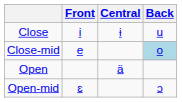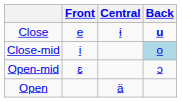Close | Front: i -> e
Close | Back: normal -> bold
Close-mid | Front: e -> i
rows swapped: Open-mid <-> Open
